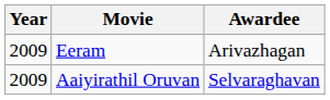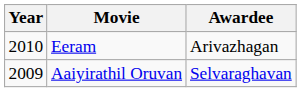Eeram | Year: 2009 -> 2010
